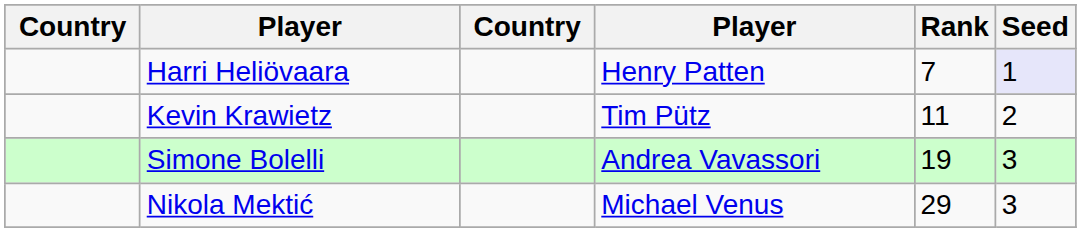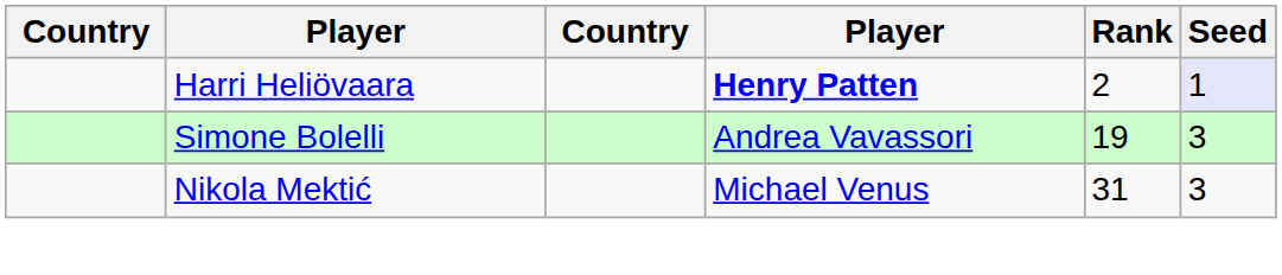Harri Heliövaara | column 4: normal -> bold
Harri Heliövaara | Rank: 7 -> 2
- row: Kevin Krawietz | Tim Pütz | 11 | 2
Nikola Mektić | Rank: 29 -> 31
